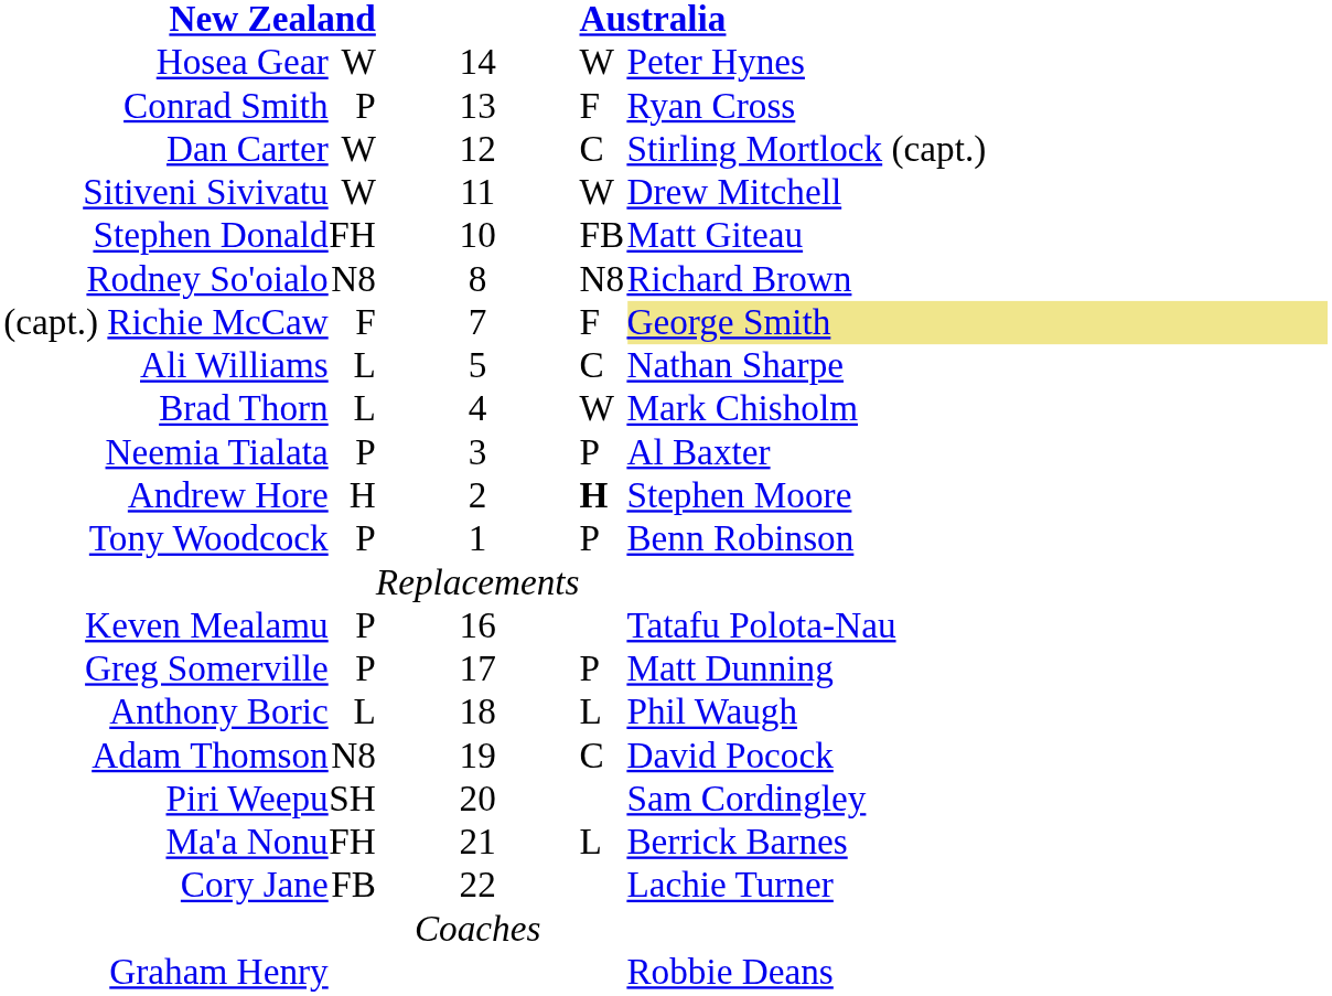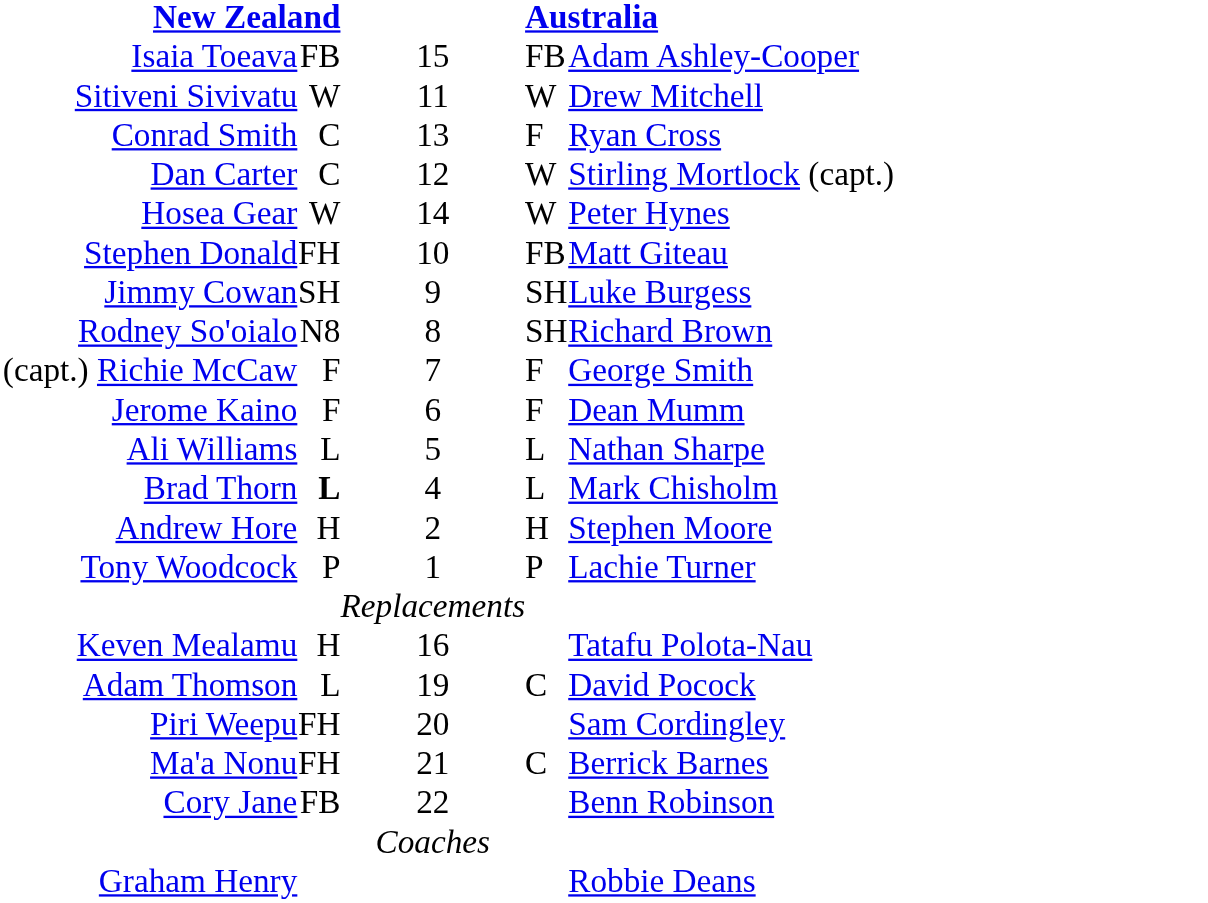+ row: Isaia Toeava | FB | 15 | FB | Adam Ashley-Cooper
rows swapped: Hosea Gear <-> Sitiveni Sivivatu
Conrad Smith | column 2: P -> C
Dan Carter | column 2: W -> C
Dan Carter | column 4: C -> W
+ row: Jimmy Cowan | SH | 9 | SH | Luke Burgess
Rodney So'oialo | column 4: N8 -> SH
(capt.) Richie McCaw | column 5: khaki background -> no background
+ row: Jerome Kaino | F | 6 | F | Dean Mumm
Ali Williams | column 4: C -> L
Brad Thorn | column 2: normal -> bold
Brad Thorn | column 4: W -> L
- row: Neemia Tialata | P | 3 | P | Al Baxter
Andrew Hore | column 4: bold -> normal
Tony Woodcock | column 5: Benn Robinson -> Lachie Turner
Keven Mealamu | column 2: P -> H
- row: Greg Somerville | P | 17 | P | Matt Dunning
- row: Anthony Boric | L | 18 | L | Phil Waugh
Adam Thomson | column 2: N8 -> L
Piri Weepu | column 2: SH -> FH
Ma'a Nonu | column 4: L -> C
Cory Jane | column 5: Lachie Turner -> Benn Robinson
